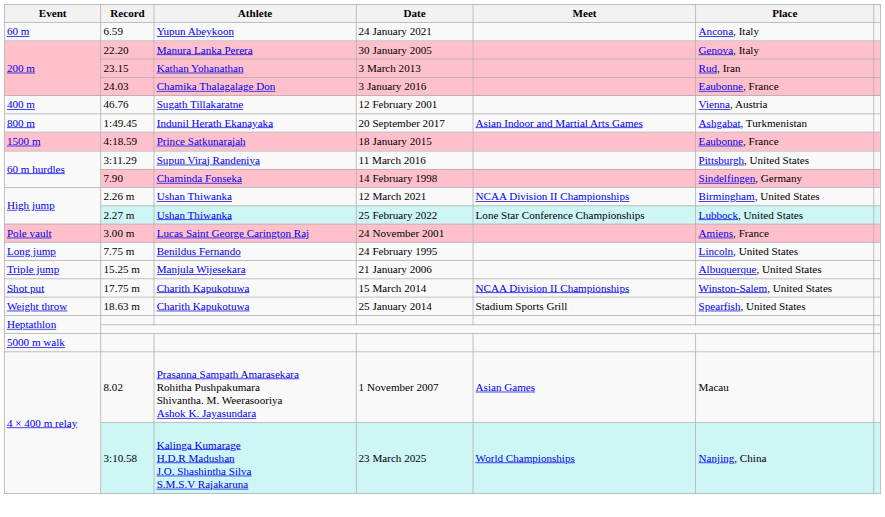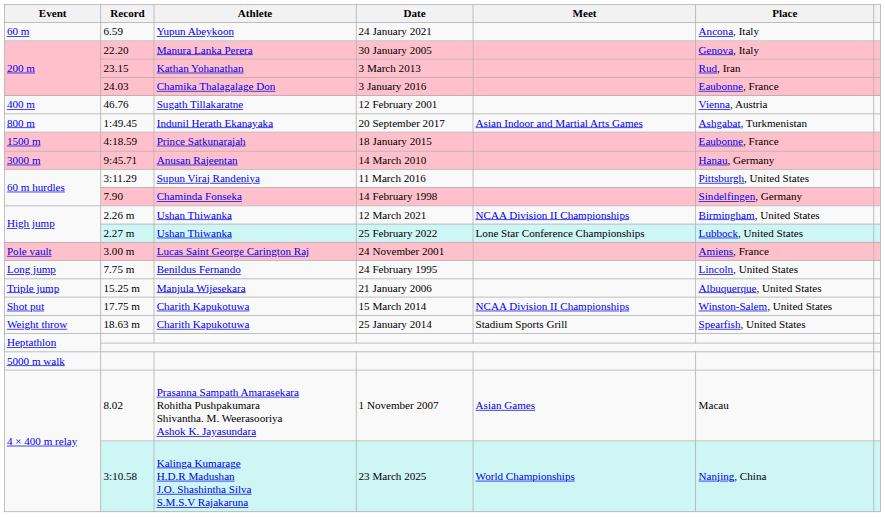+ row: 3000 m | 9:45.71 | Anusan Rajeentan | 14 March 2010 | Hanau, Germany
